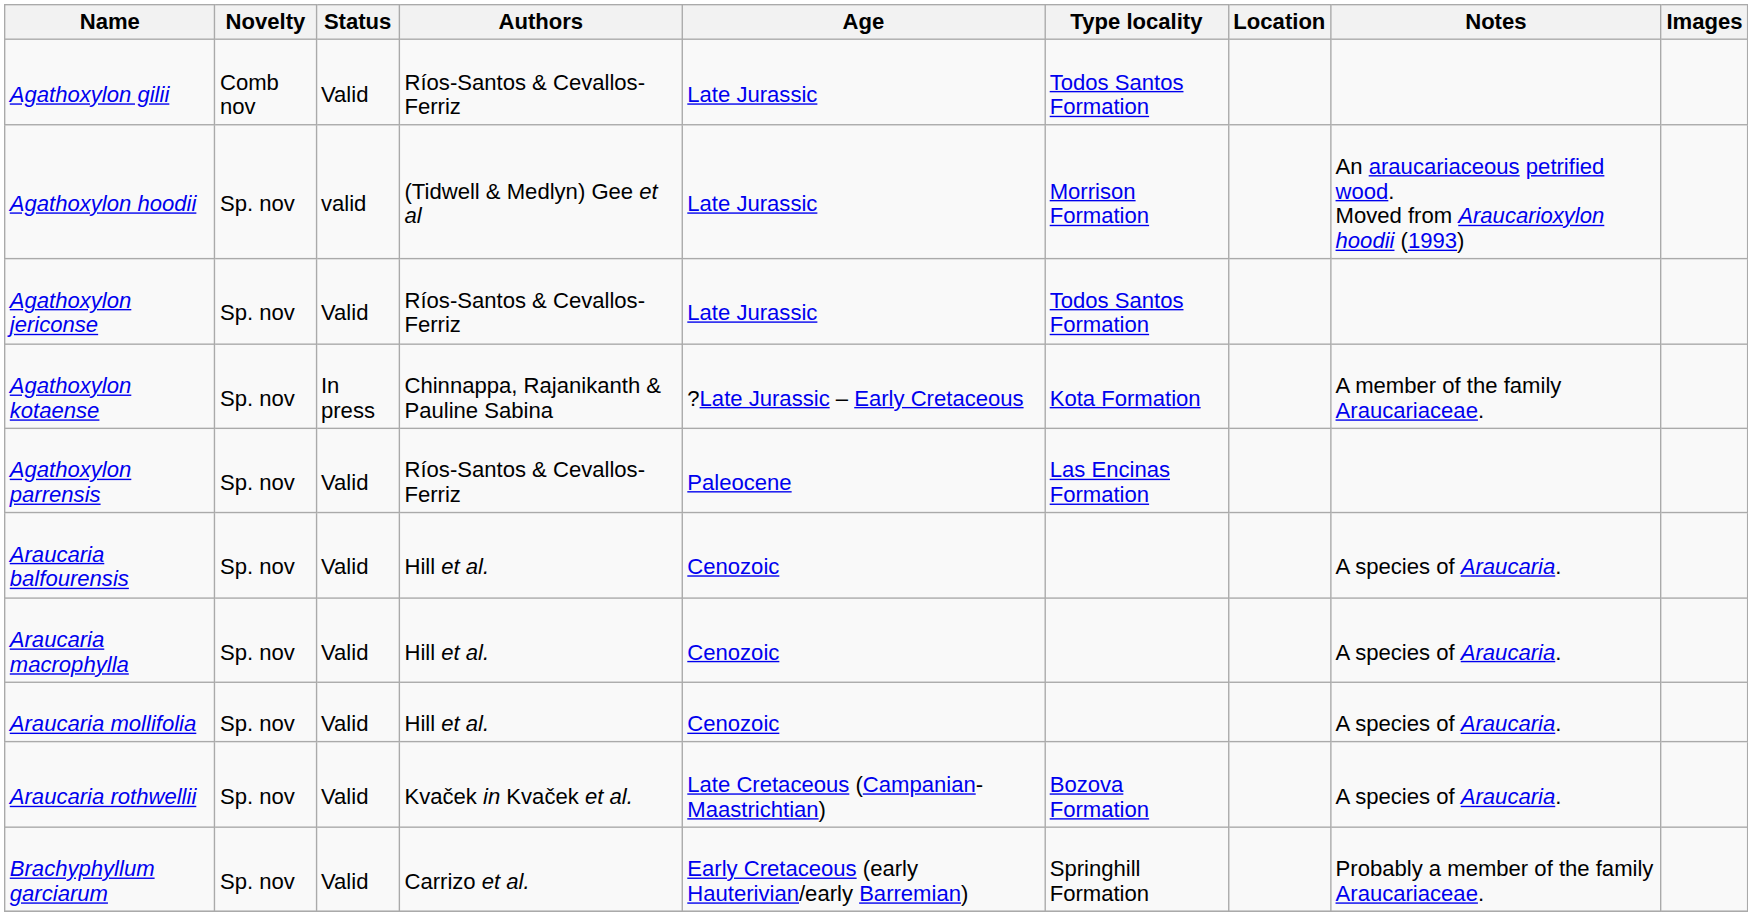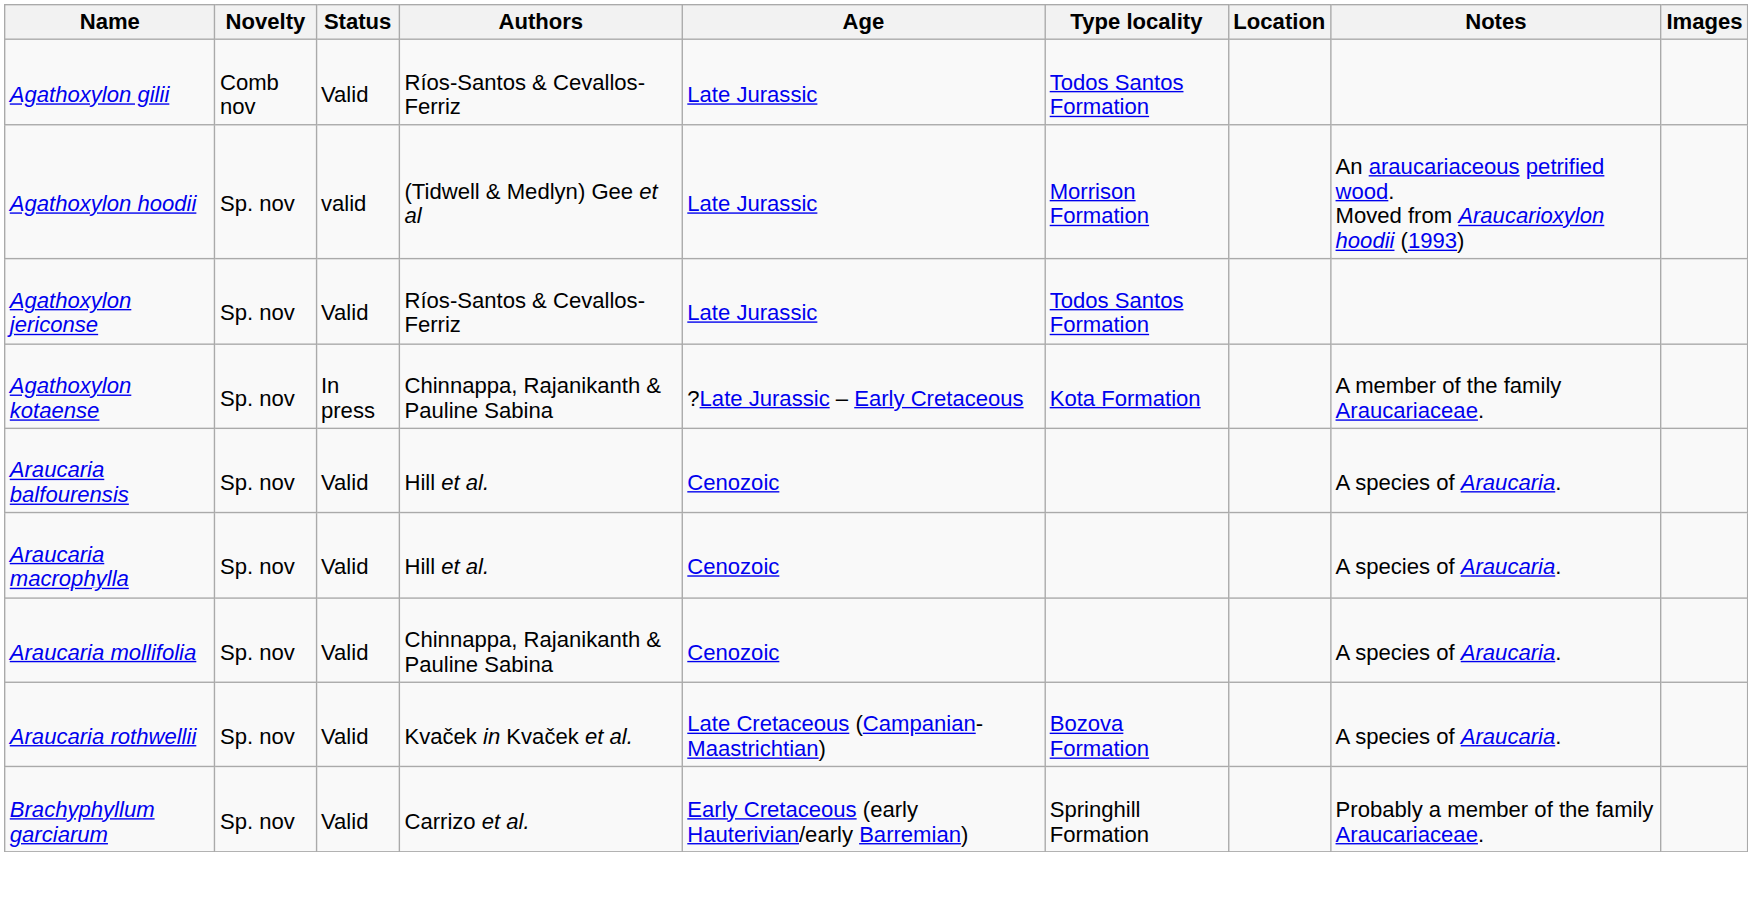- row: Agathoxylon parrensis | Sp. nov | Valid | Ríos-Santos & Cevallos-Ferriz | Paleocene | Las Encinas Formation
Araucaria mollifolia | Authors: Hill et al. -> Chinnappa, Rajanikanth & Pauline Sabina
